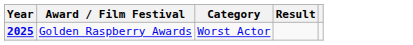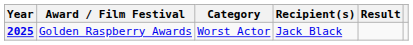+ column: Recipient(s) | Jack Black
